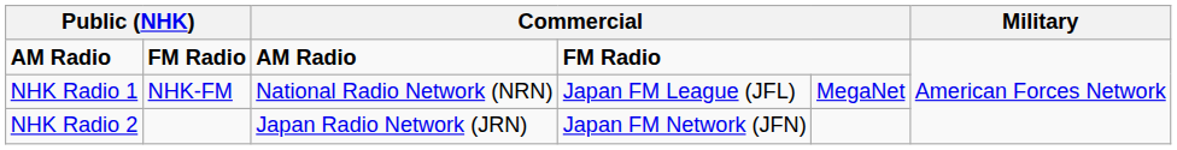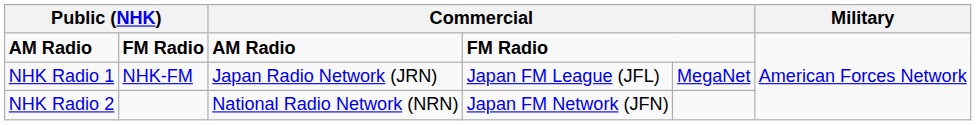NHK Radio 1 | column 3: National Radio Network (NRN) -> Japan Radio Network (JRN)
NHK Radio 2 | column 3: Japan Radio Network (JRN) -> National Radio Network (NRN)
